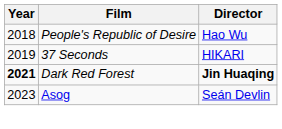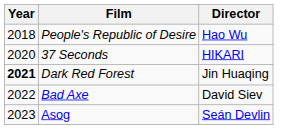37 Seconds | Year: 2019 -> 2020
Dark Red Forest | Director: bold -> normal
+ row: 2022 | Bad Axe | David Siev
